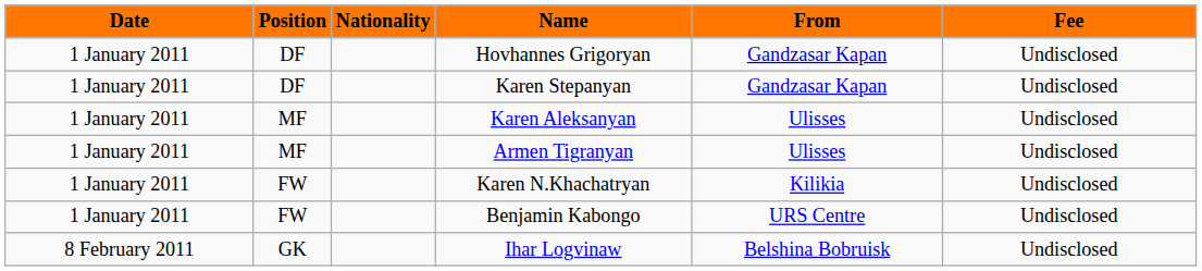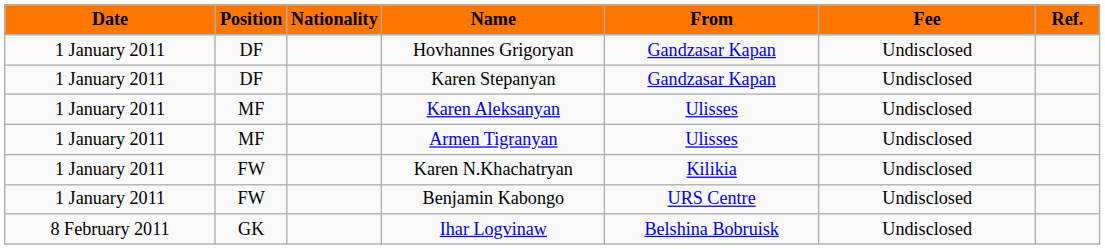+ column: Ref.
